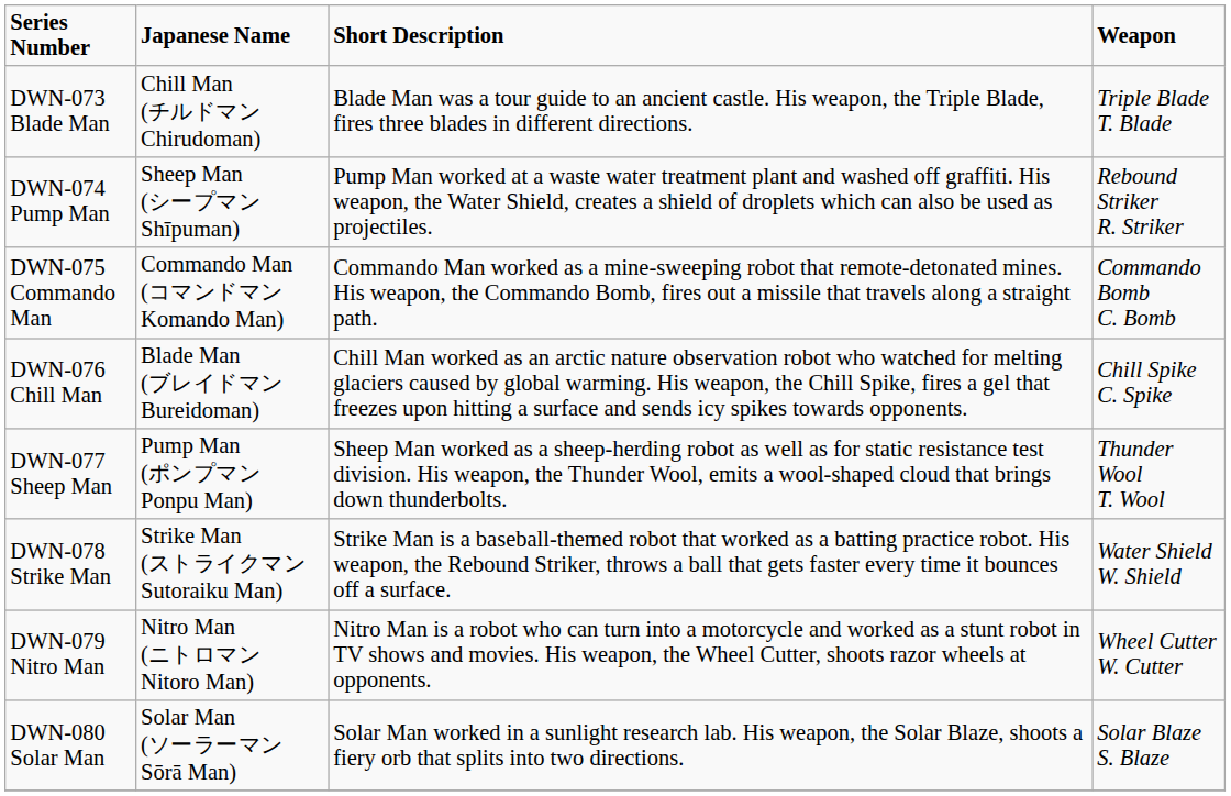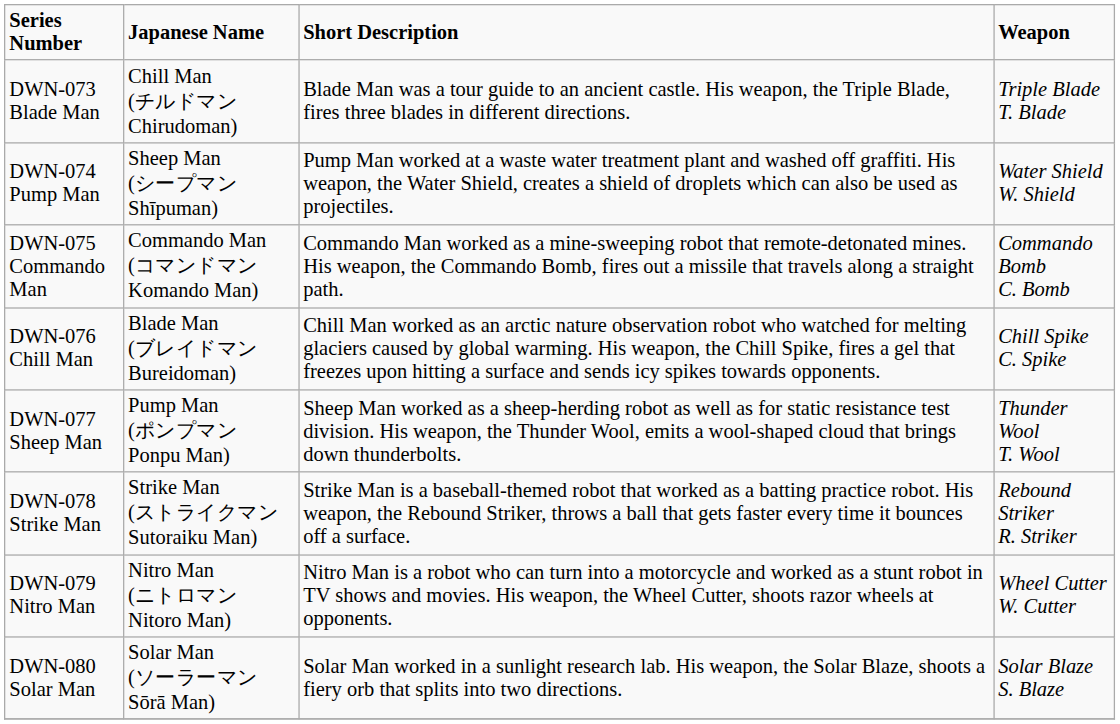DWN-074 Pump Man | Weapon: Rebound Striker R. Striker -> Water Shield W. Shield
DWN-078 Strike Man | Weapon: Water Shield W. Shield -> Rebound Striker R. Striker
